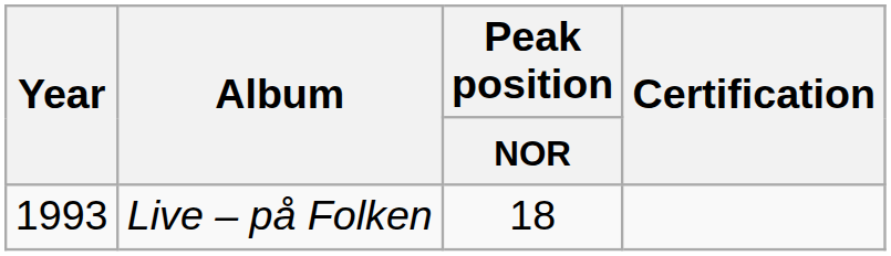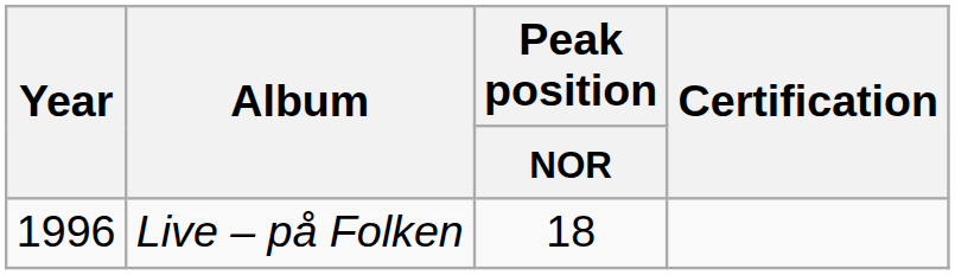Live – på Folken | Year: 1993 -> 1996
